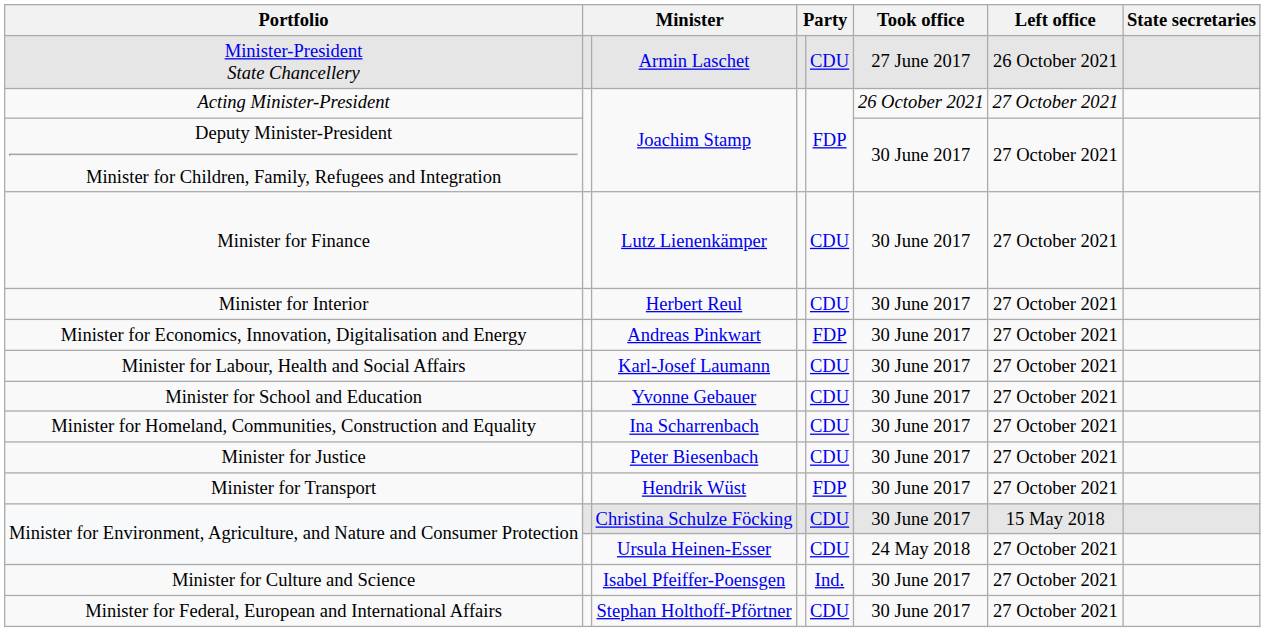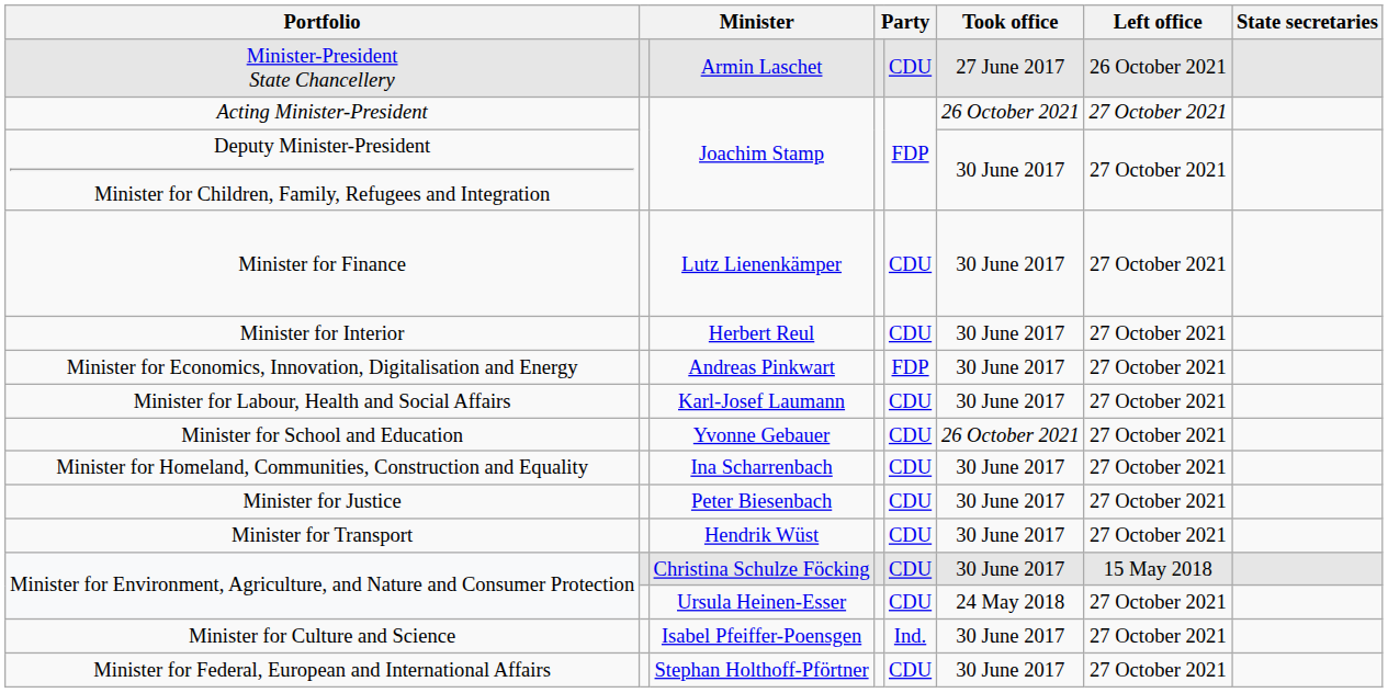Minister for School and Education | Took office: 30 June 2017 -> 26 October 2021
Minister for Transport | column 5: FDP -> CDU
